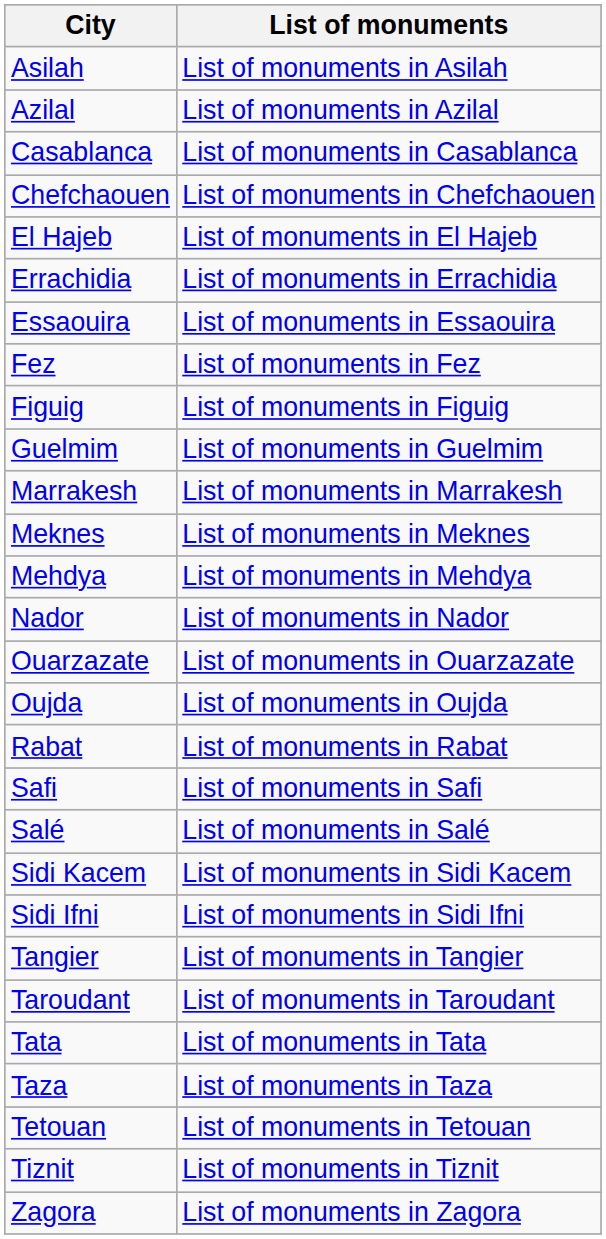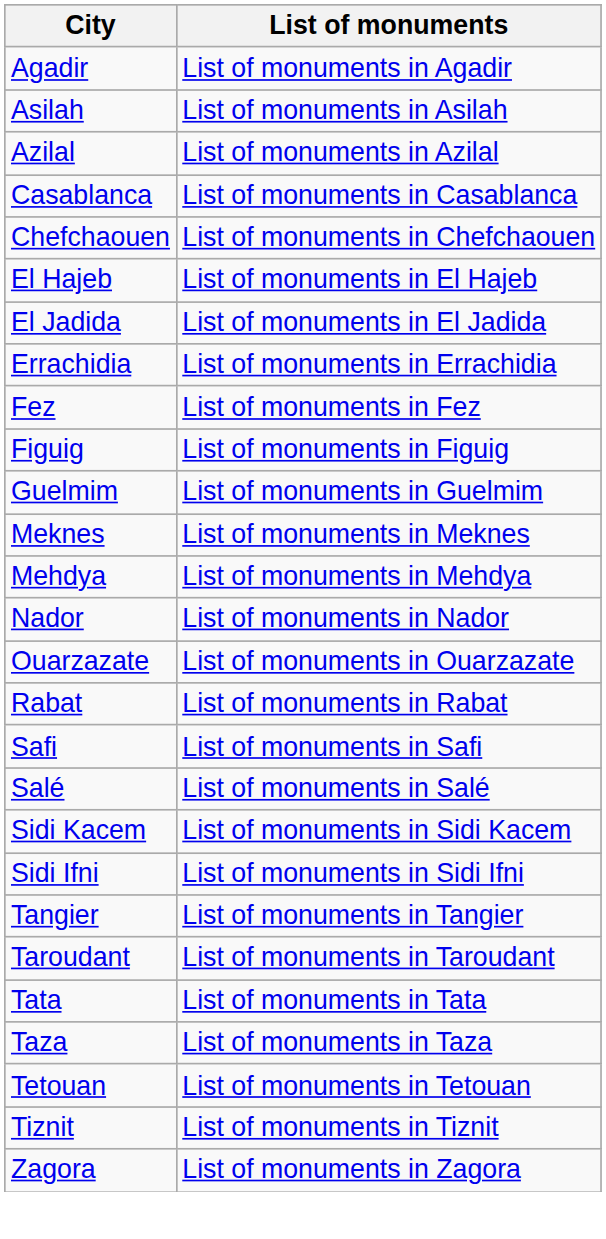+ row: Agadir | List of monuments in Agadir
+ row: El Jadida | List of monuments in El Jadida
- row: Essaouira | List of monuments in Essaouira
- row: Marrakesh | List of monuments in Marrakesh
- row: Oujda | List of monuments in Oujda
